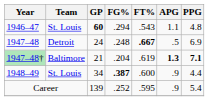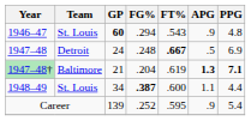1946–47 | APG: 1.1 -> .9
1948–49 | APG: .9 -> 1.1
